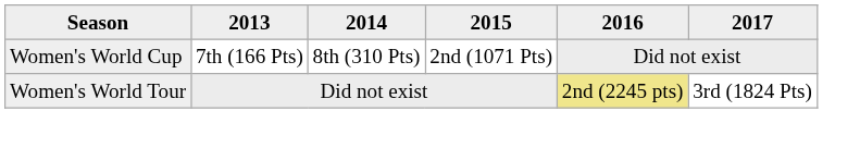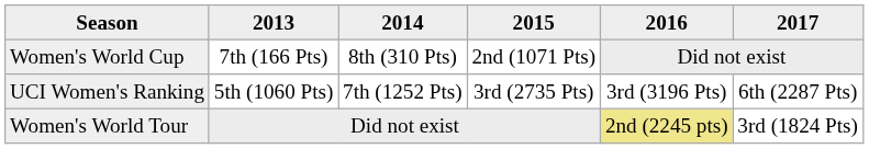+ row: UCI Women's Ranking | 5th (1060 Pts) | 7th (1252 Pts) | 3rd (2735 Pts) | 3rd (3196 Pts) | 6th (2287 Pts)
